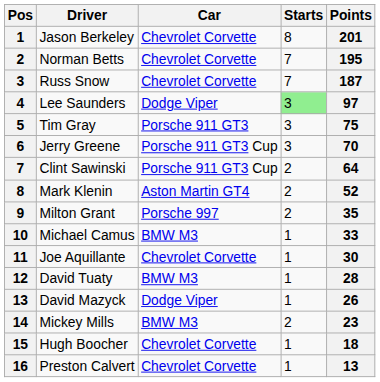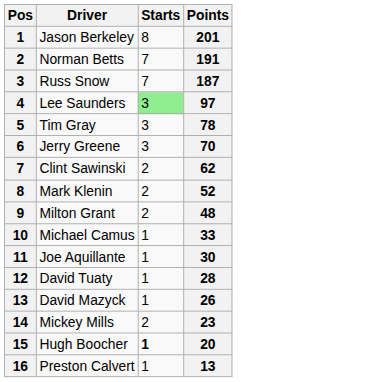- column: Car | Chevrolet Corvette | Chevrolet Corvette | Chevrolet Corvette | Dodge Viper | Porsche 911 GT3 | Porsche 911 GT3 Cup | Porsche 911 GT3 Cup | Aston Martin GT4 | Porsche 997 | BMW M3 | Chevrolet Corvette | BMW M3 | Dodge Viper | BMW M3 | Chevrolet Corvette | Chevrolet Corvette
Norman Betts | Points: 195 -> 191
Tim Gray | Points: 75 -> 78
Clint Sawinski | Points: 64 -> 62
Milton Grant | Points: 35 -> 48
Hugh Boocher | Starts: normal -> bold
Hugh Boocher | Points: 18 -> 20
